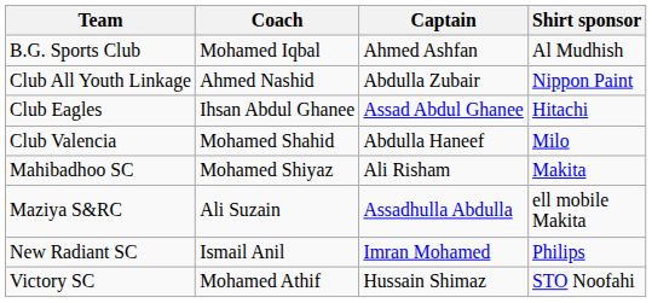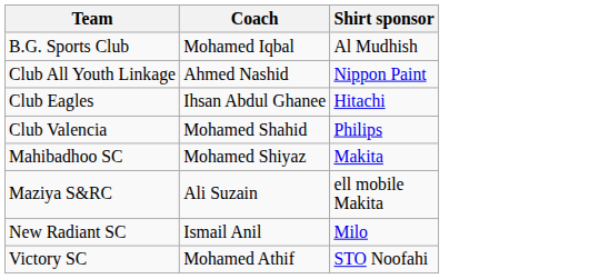- column: Captain | Ahmed Ashfan | Abdulla Zubair | Assad Abdul Ghanee | Abdulla Haneef | Ali Risham | Assadhulla Abdulla | Imran Mohamed | Hussain Shimaz
Club Valencia | Shirt sponsor: Milo -> Philips
New Radiant SC | Shirt sponsor: Philips -> Milo
